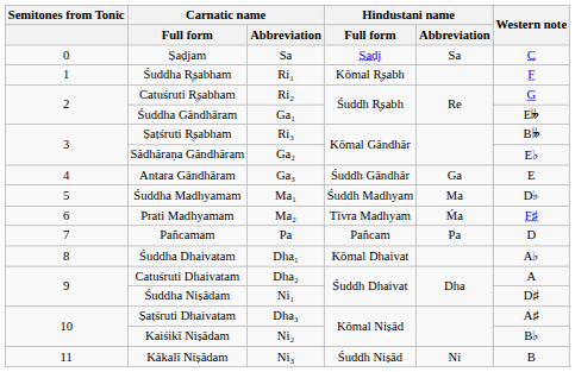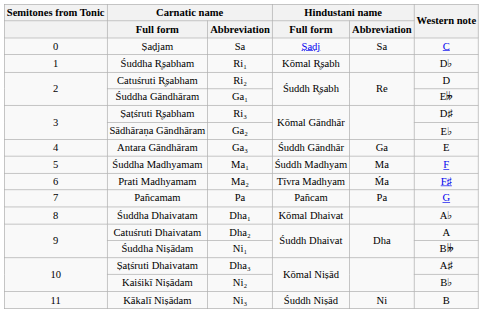Śuddha R̥ṣabham | Western note: F -> D♭
Catuśruti R̥ṣabham | Western note: G -> D
Ṣaṭśruti R̥ṣabham | Western note: B𝄫 -> D♯
Śuddha Madhyamam | Western note: D♭ -> F
Pañcamam | Western note: D -> G
Śuddha Niṣādam | Western note: D♯ -> B𝄫
